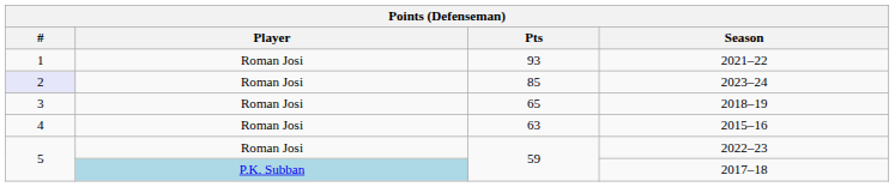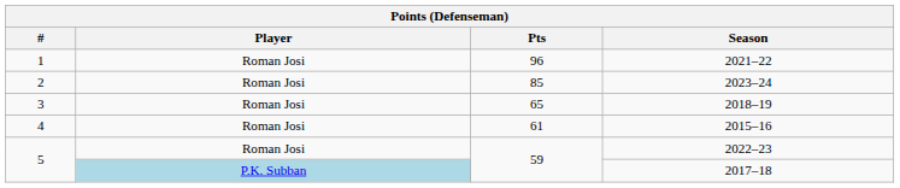2021–22 | Pts: 93 -> 96
2023–24 | #: lavender background -> no background
2015–16 | Pts: 63 -> 61
